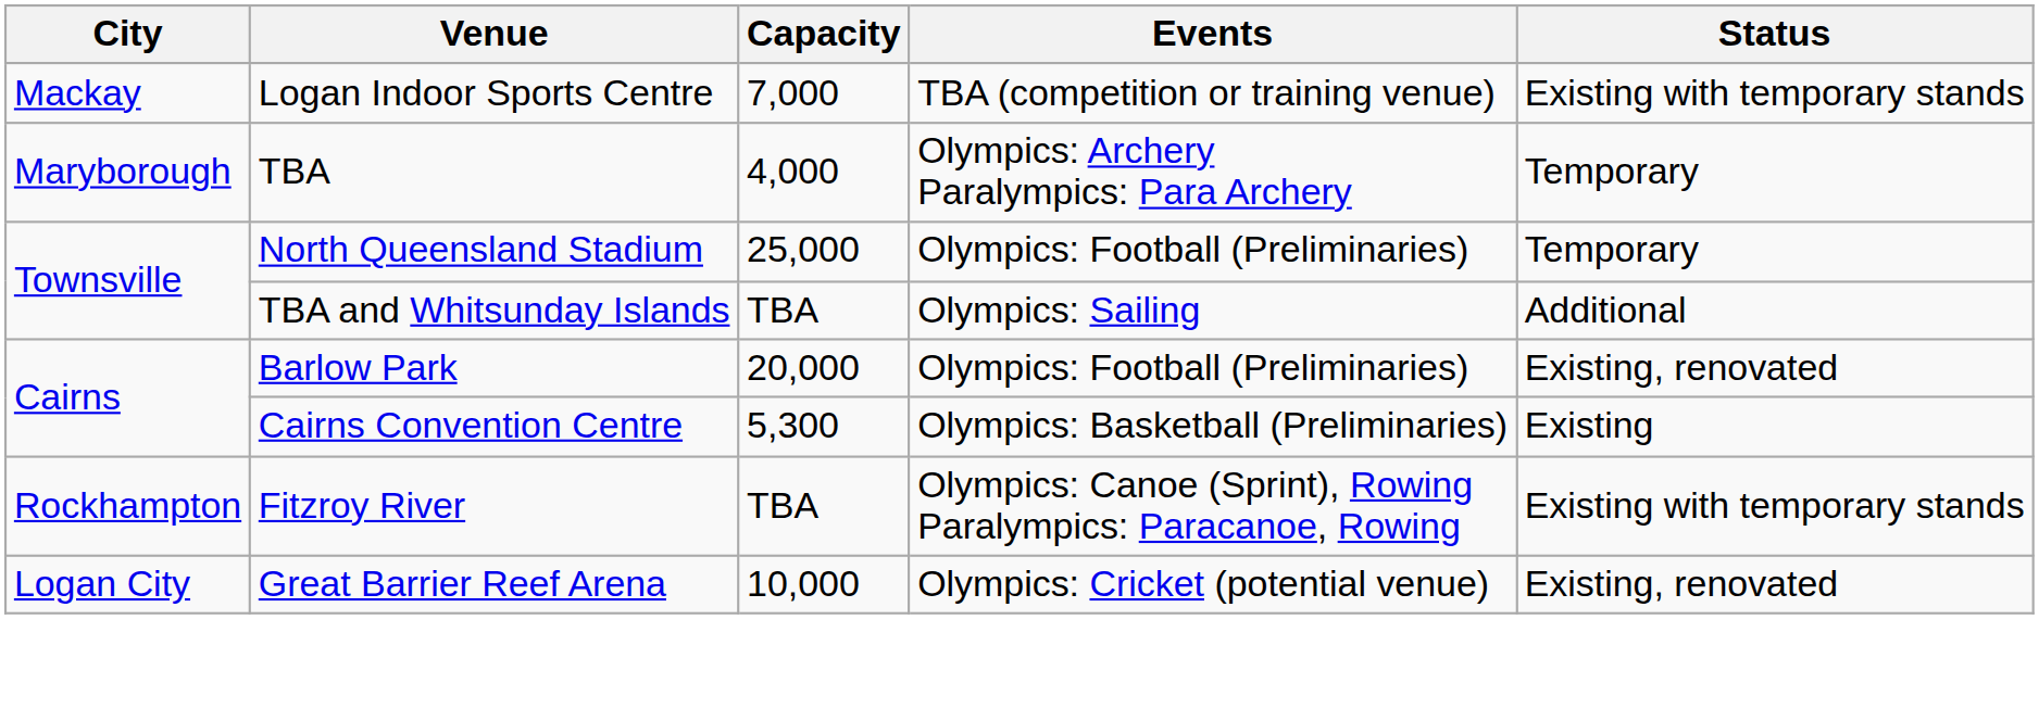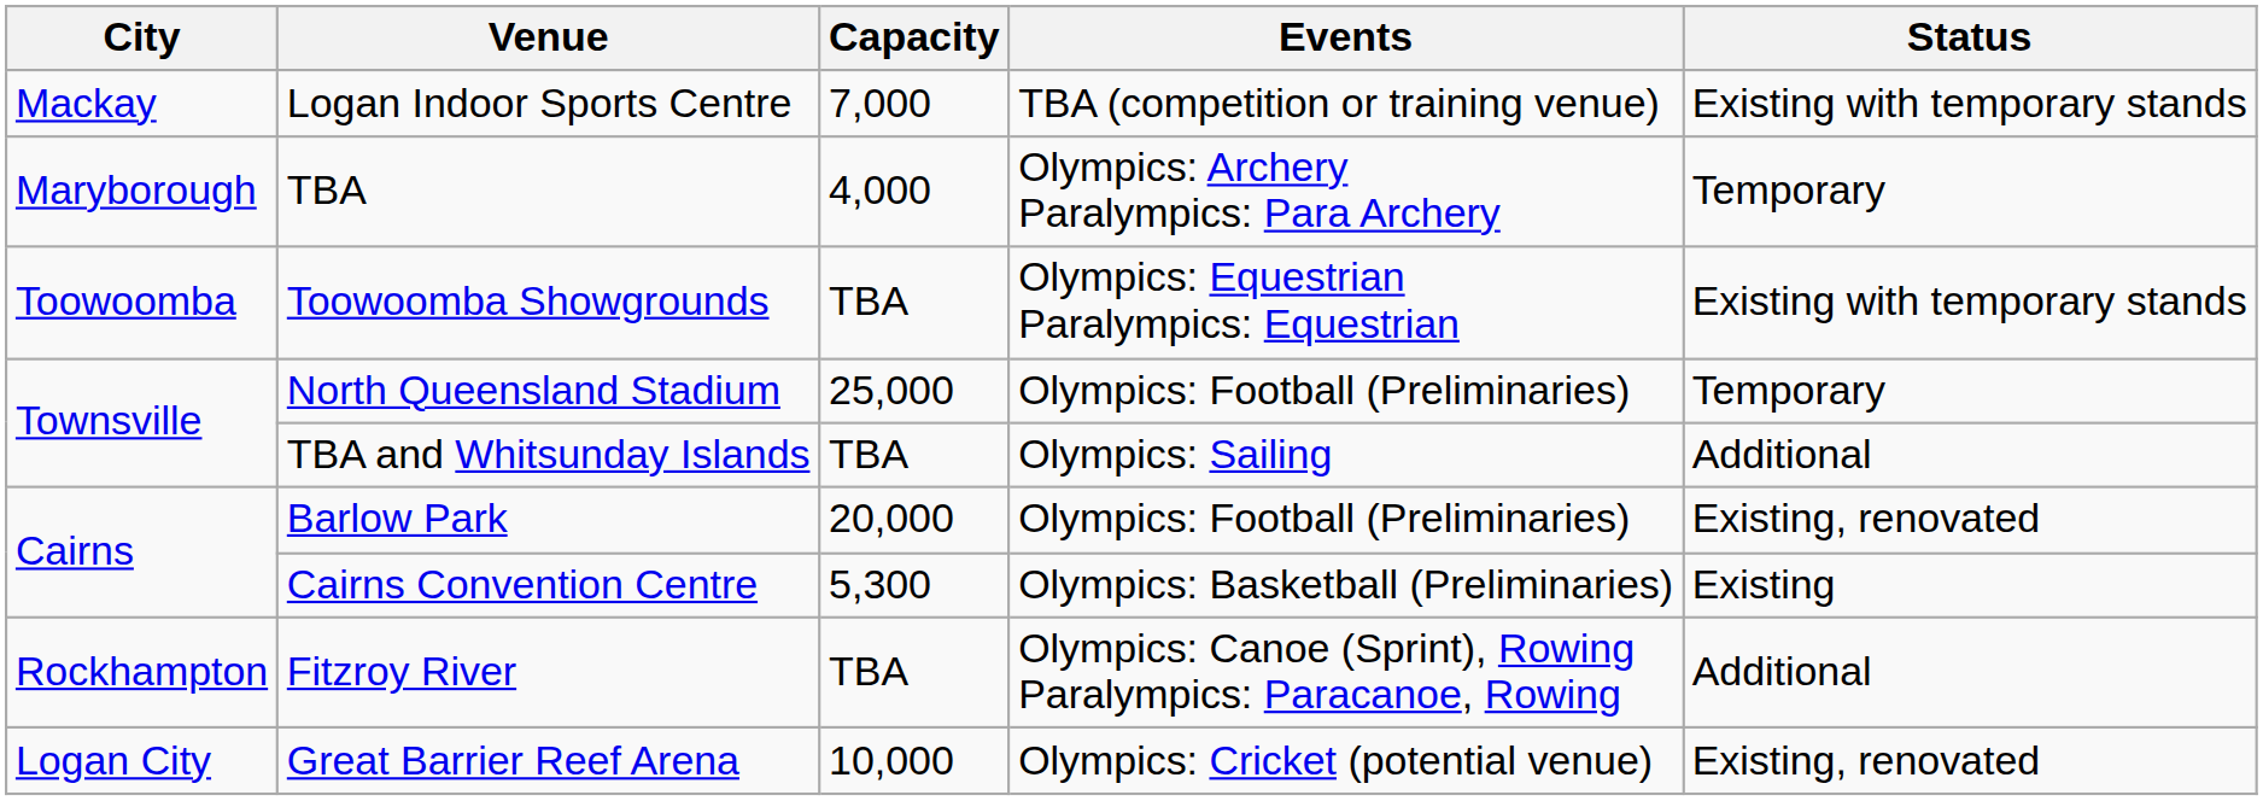+ row: Toowoomba | Toowoomba Showgrounds | TBA | Olympics: Equestrian Paralympics: Equestrian | Existing with temporary stands
Fitzroy River | Status: Existing with temporary stands -> Additional
